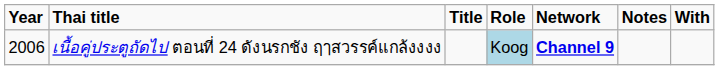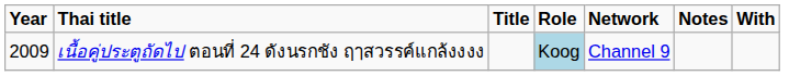เนื้อคู่ประตูถัดไป ตอนที่ 24 ดังนรกชัง ฤๅสวรรค์แกล้งงงง | Year: 2006 -> 2009
เนื้อคู่ประตูถัดไป ตอนที่ 24 ดังนรกชัง ฤๅสวรรค์แกล้งงงง | Network: bold -> normal
